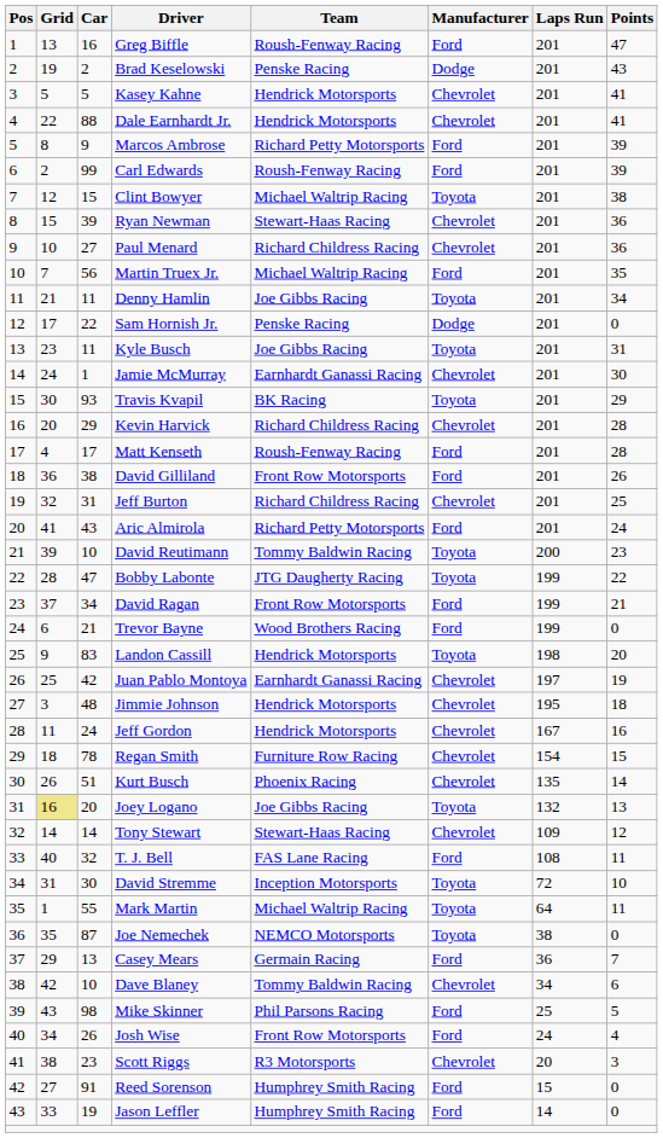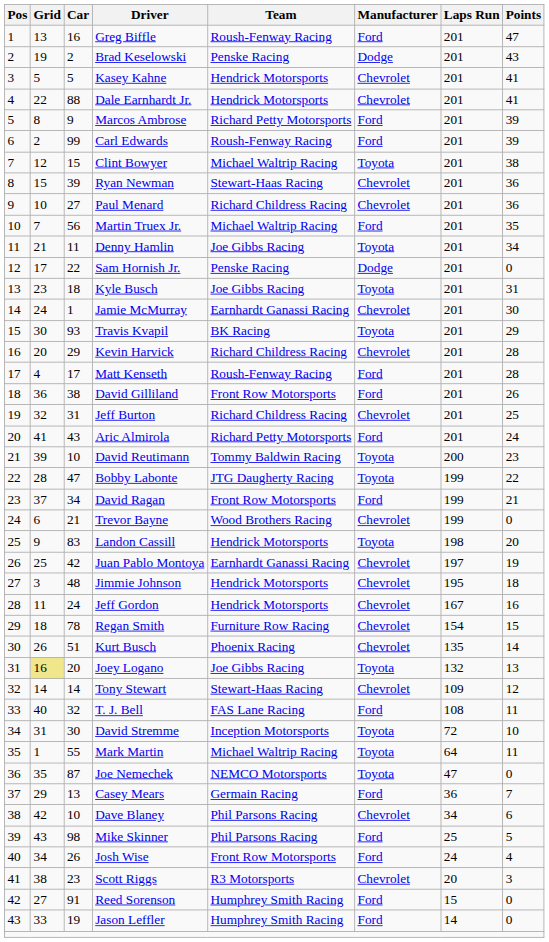Kyle Busch | Car: 11 -> 18
Trevor Bayne | Manufacturer: Ford -> Chevrolet
Joe Nemechek | Laps Run: 38 -> 47
Dave Blaney | Team: Tommy Baldwin Racing -> Phil Parsons Racing
